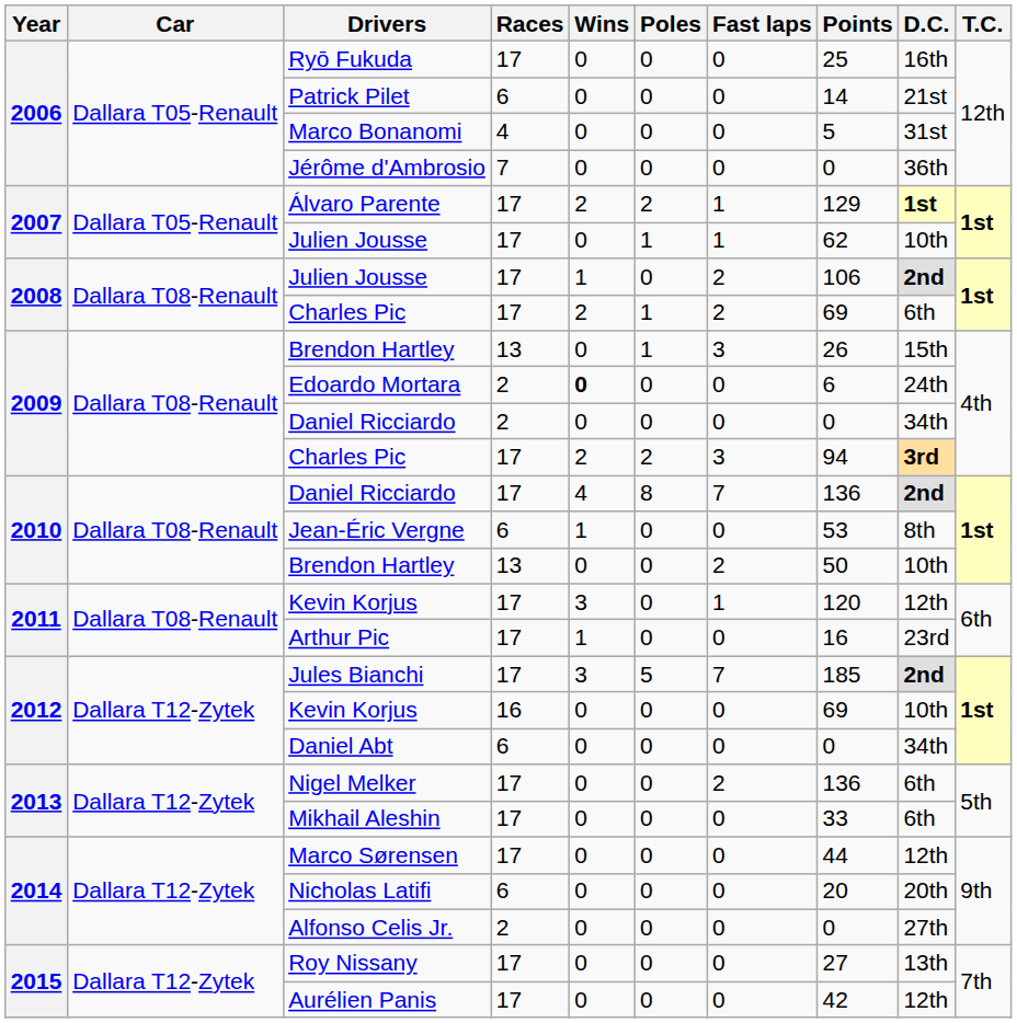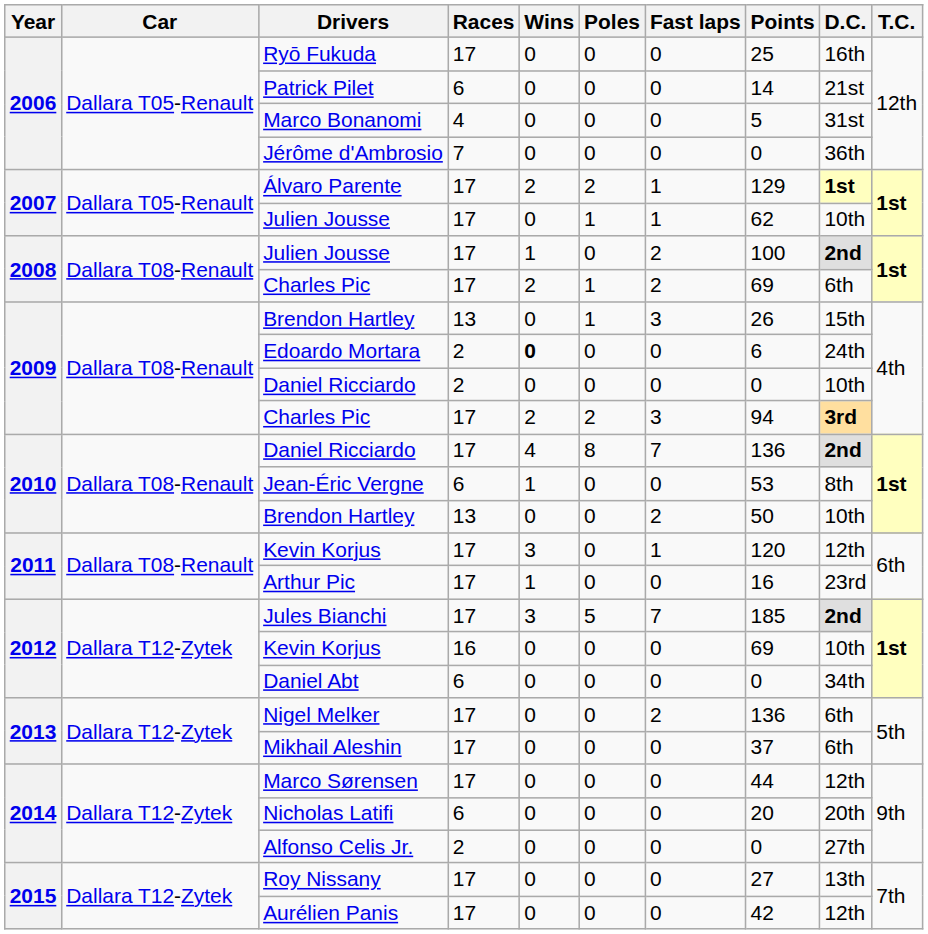2008 / Julien Jousse | Points: 106 -> 100
2009 / Daniel Ricciardo | D.C.: 34th -> 10th
Mikhail Aleshin | Points: 33 -> 37
